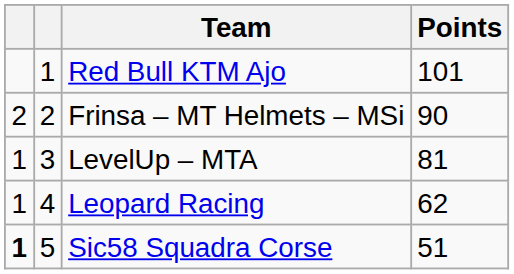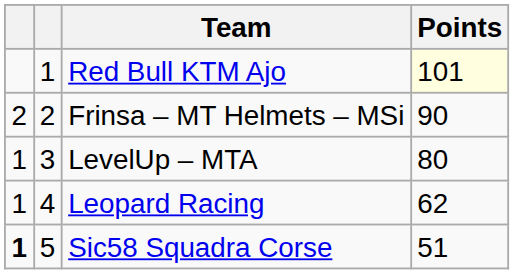Red Bull KTM Ajo | Points: no background -> lightyellow background
LevelUp – MTA | Points: 81 -> 80
